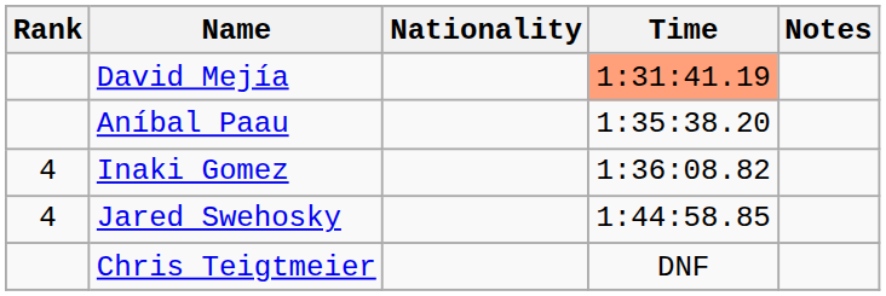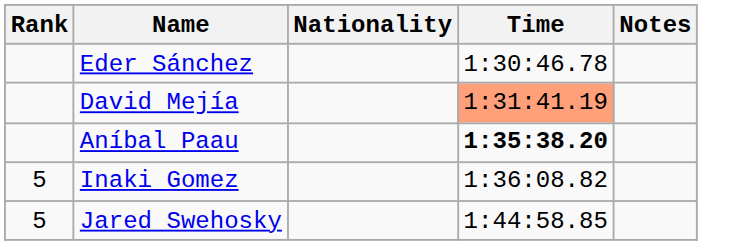+ row: Eder Sánchez | 1:30:46.78
Aníbal Paau | Time: normal -> bold
Inaki Gomez | Rank: 4 -> 5
Jared Swehosky | Rank: 4 -> 5
- row: Chris Teigtmeier | DNF
